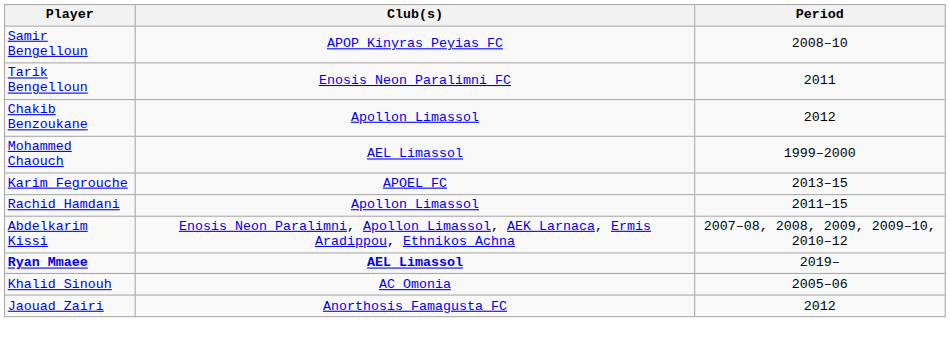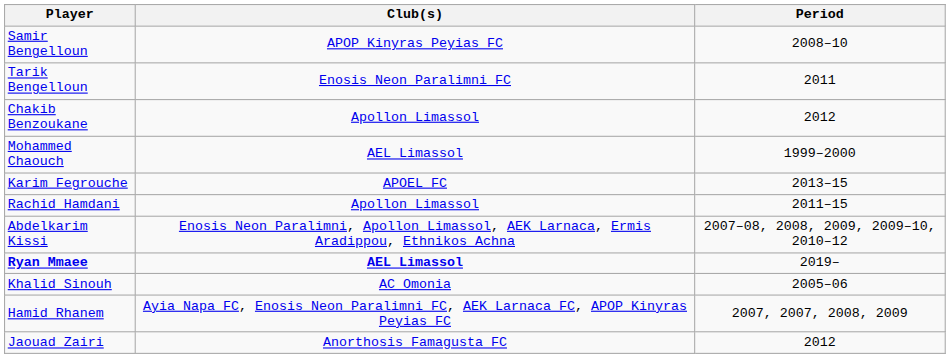+ row: Hamid Rhanem | Ayia Napa FC, Enosis Neon Paralimni FC, AEK Larnaca FC, APOP Kinyras Peyias FC | 2007, 2007, 2008, 2009
